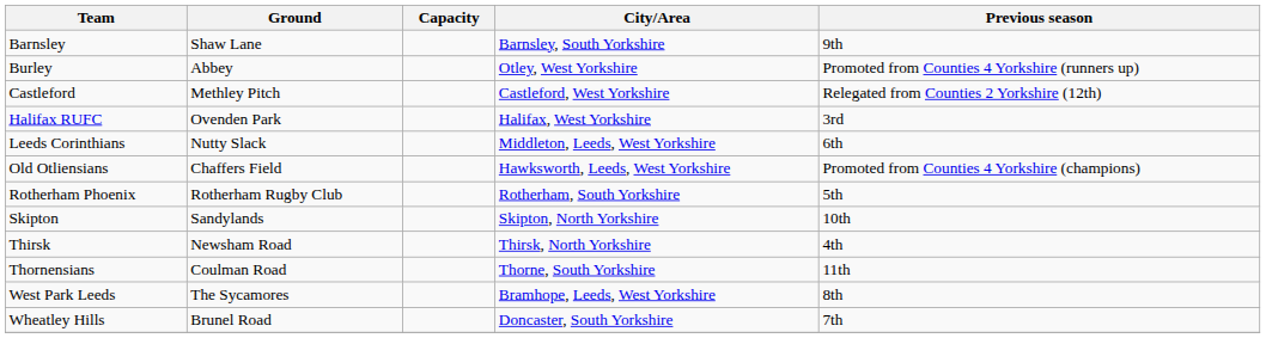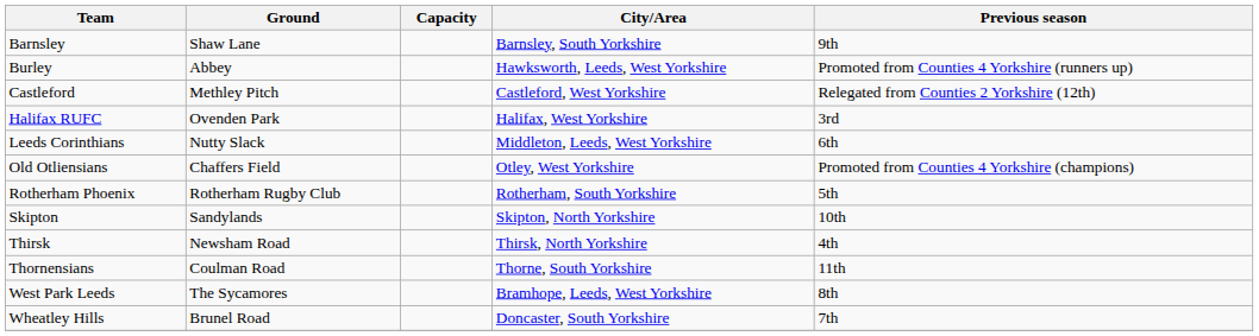Burley | City/Area: Otley, West Yorkshire -> Hawksworth, Leeds, West Yorkshire
Old Otliensians | City/Area: Hawksworth, Leeds, West Yorkshire -> Otley, West Yorkshire
